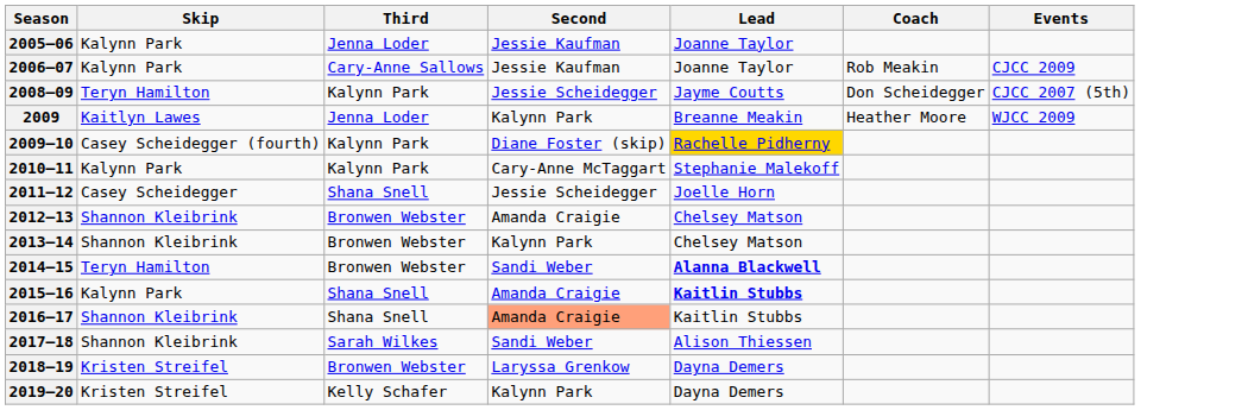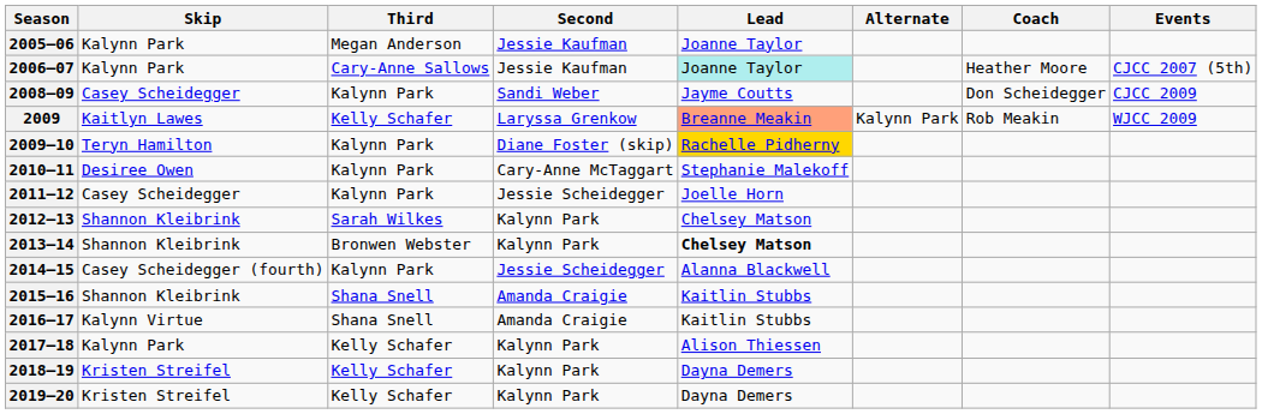+ column: Alternate | Kalynn Park
2005–06 | Third: Jenna Loder -> Megan Anderson
2006–07 | Lead: no background -> paleturquoise background
2006–07 | Coach: Rob Meakin -> Heather Moore
2006–07 | Events: CJCC 2009 -> CJCC 2007 (5th)
2008–09 | Skip: Teryn Hamilton -> Casey Scheidegger
2008–09 | Second: Jessie Scheidegger -> Sandi Weber
2008–09 | Events: CJCC 2007 (5th) -> CJCC 2009
2009 | Third: Jenna Loder -> Kelly Schafer
2009 | Second: Kalynn Park -> Laryssa Grenkow
2009 | Lead: no background -> lightsalmon background
2009 | Coach: Heather Moore -> Rob Meakin
2009–10 | Skip: Casey Scheidegger (fourth) -> Teryn Hamilton
2010–11 | Skip: Kalynn Park -> Desiree Owen
2011–12 | Third: Shana Snell -> Kalynn Park
2012–13 | Third: Bronwen Webster -> Sarah Wilkes
2012–13 | Second: Amanda Craigie -> Kalynn Park
2013–14 | Lead: normal -> bold
2014–15 | Skip: Teryn Hamilton -> Casey Scheidegger (fourth)
2014–15 | Third: Bronwen Webster -> Kalynn Park
2014–15 | Second: Sandi Weber -> Jessie Scheidegger
2014–15 | Lead: bold -> normal
2015–16 | Skip: Kalynn Park -> Shannon Kleibrink
2015–16 | Lead: bold -> normal
2016–17 | Skip: Shannon Kleibrink -> Kalynn Virtue
2016–17 | Second: lightsalmon background -> no background
2017–18 | Skip: Shannon Kleibrink -> Kalynn Park
2017–18 | Third: Sarah Wilkes -> Kelly Schafer
2017–18 | Second: Sandi Weber -> Kalynn Park
2018–19 | Third: Bronwen Webster -> Kelly Schafer
2018–19 | Second: Laryssa Grenkow -> Kalynn Park
